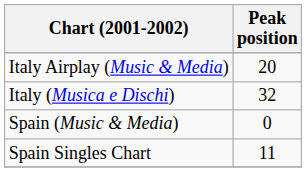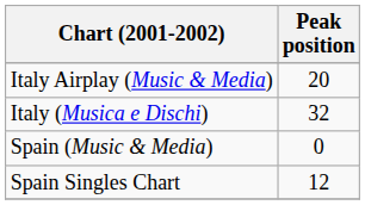Spain Singles Chart | Peak position: 11 -> 12
